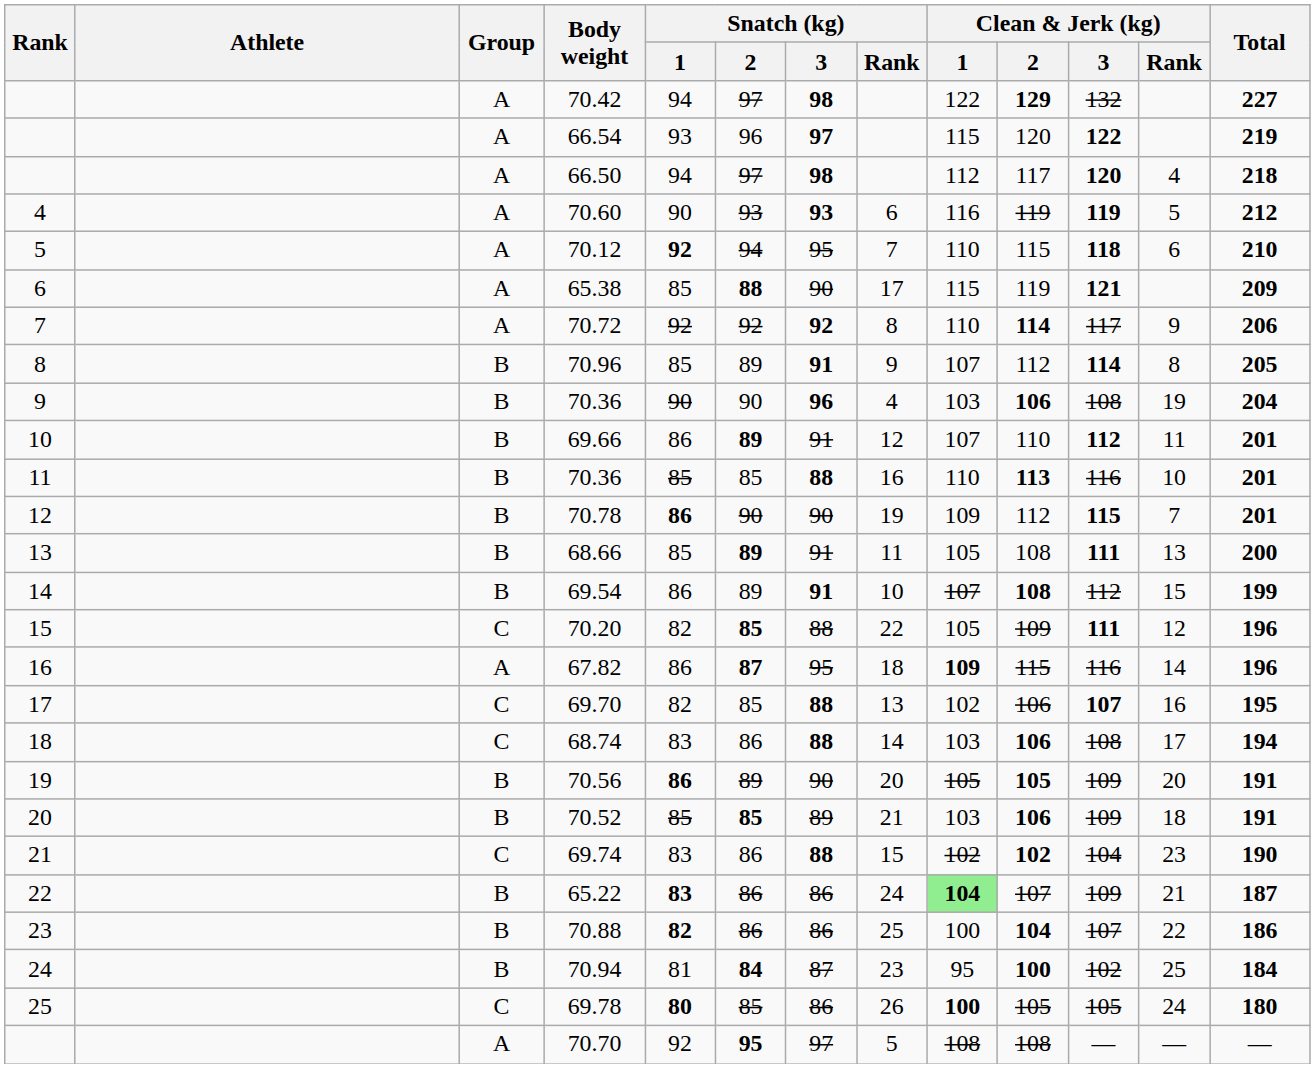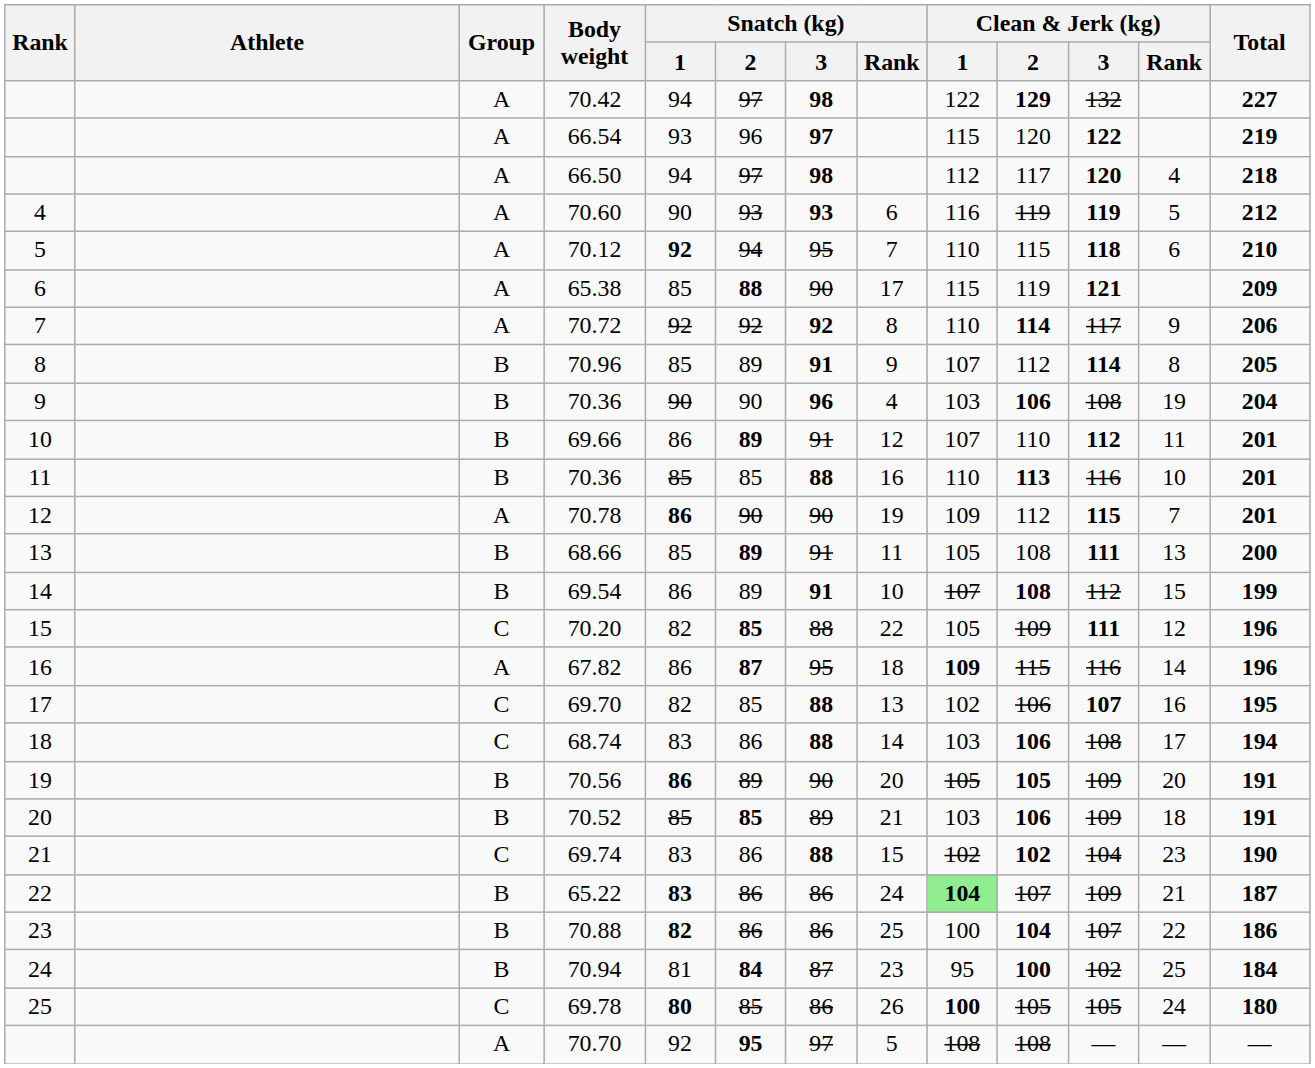70.78 | Group: B -> A
